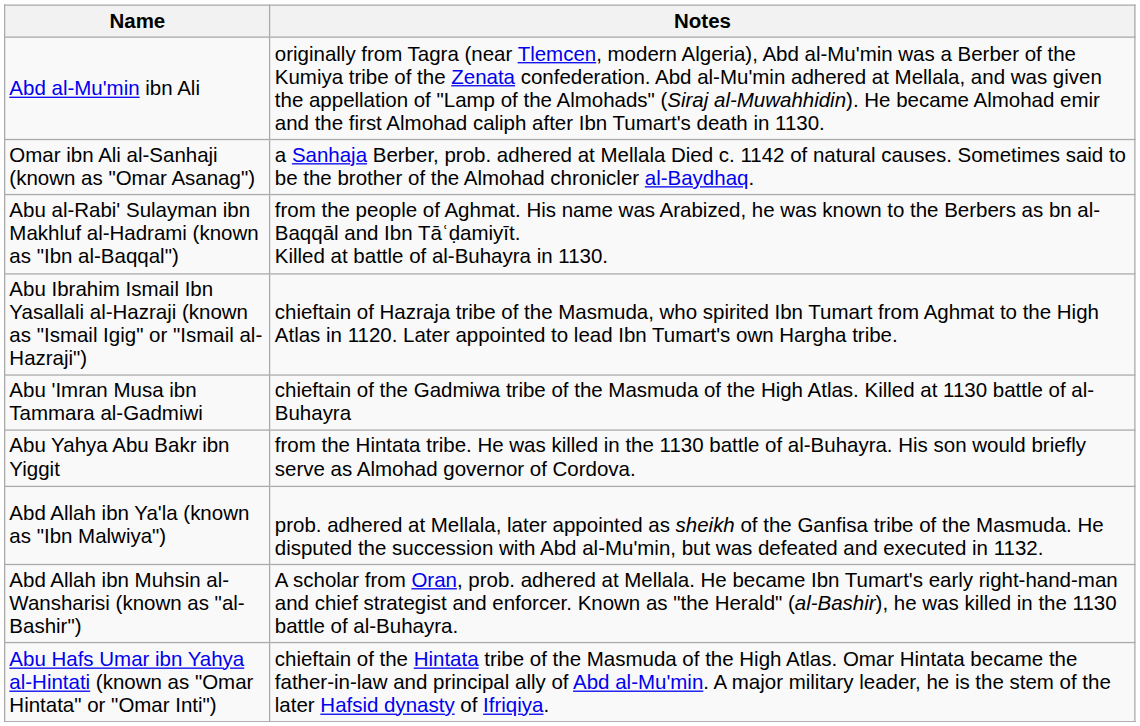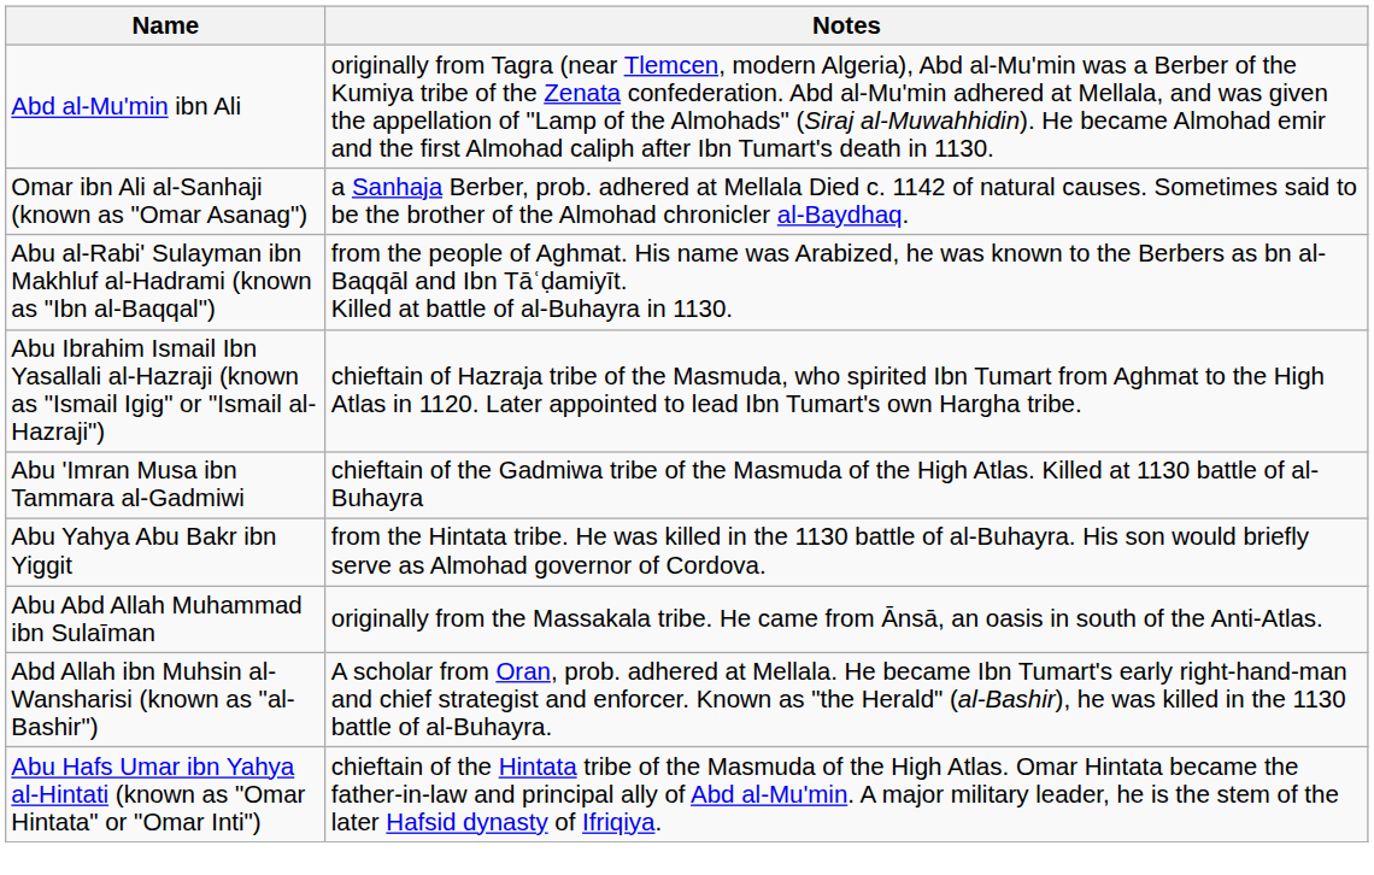+ row: Abu Abd Allah Muhammad ibn Sulaīman | originally from the Massakala tribe. He came from Ānsā, an oasis in south of the Anti-Atlas.
- row: Abd Allah ibn Ya'la (known as "Ibn Malwiya") | prob. adhered at Mellala, later appointed as sheikh of the Ganfisa tribe of the Masmuda. He disputed the succession with Abd al-Mu'min, but was defeated and executed in 1132.
